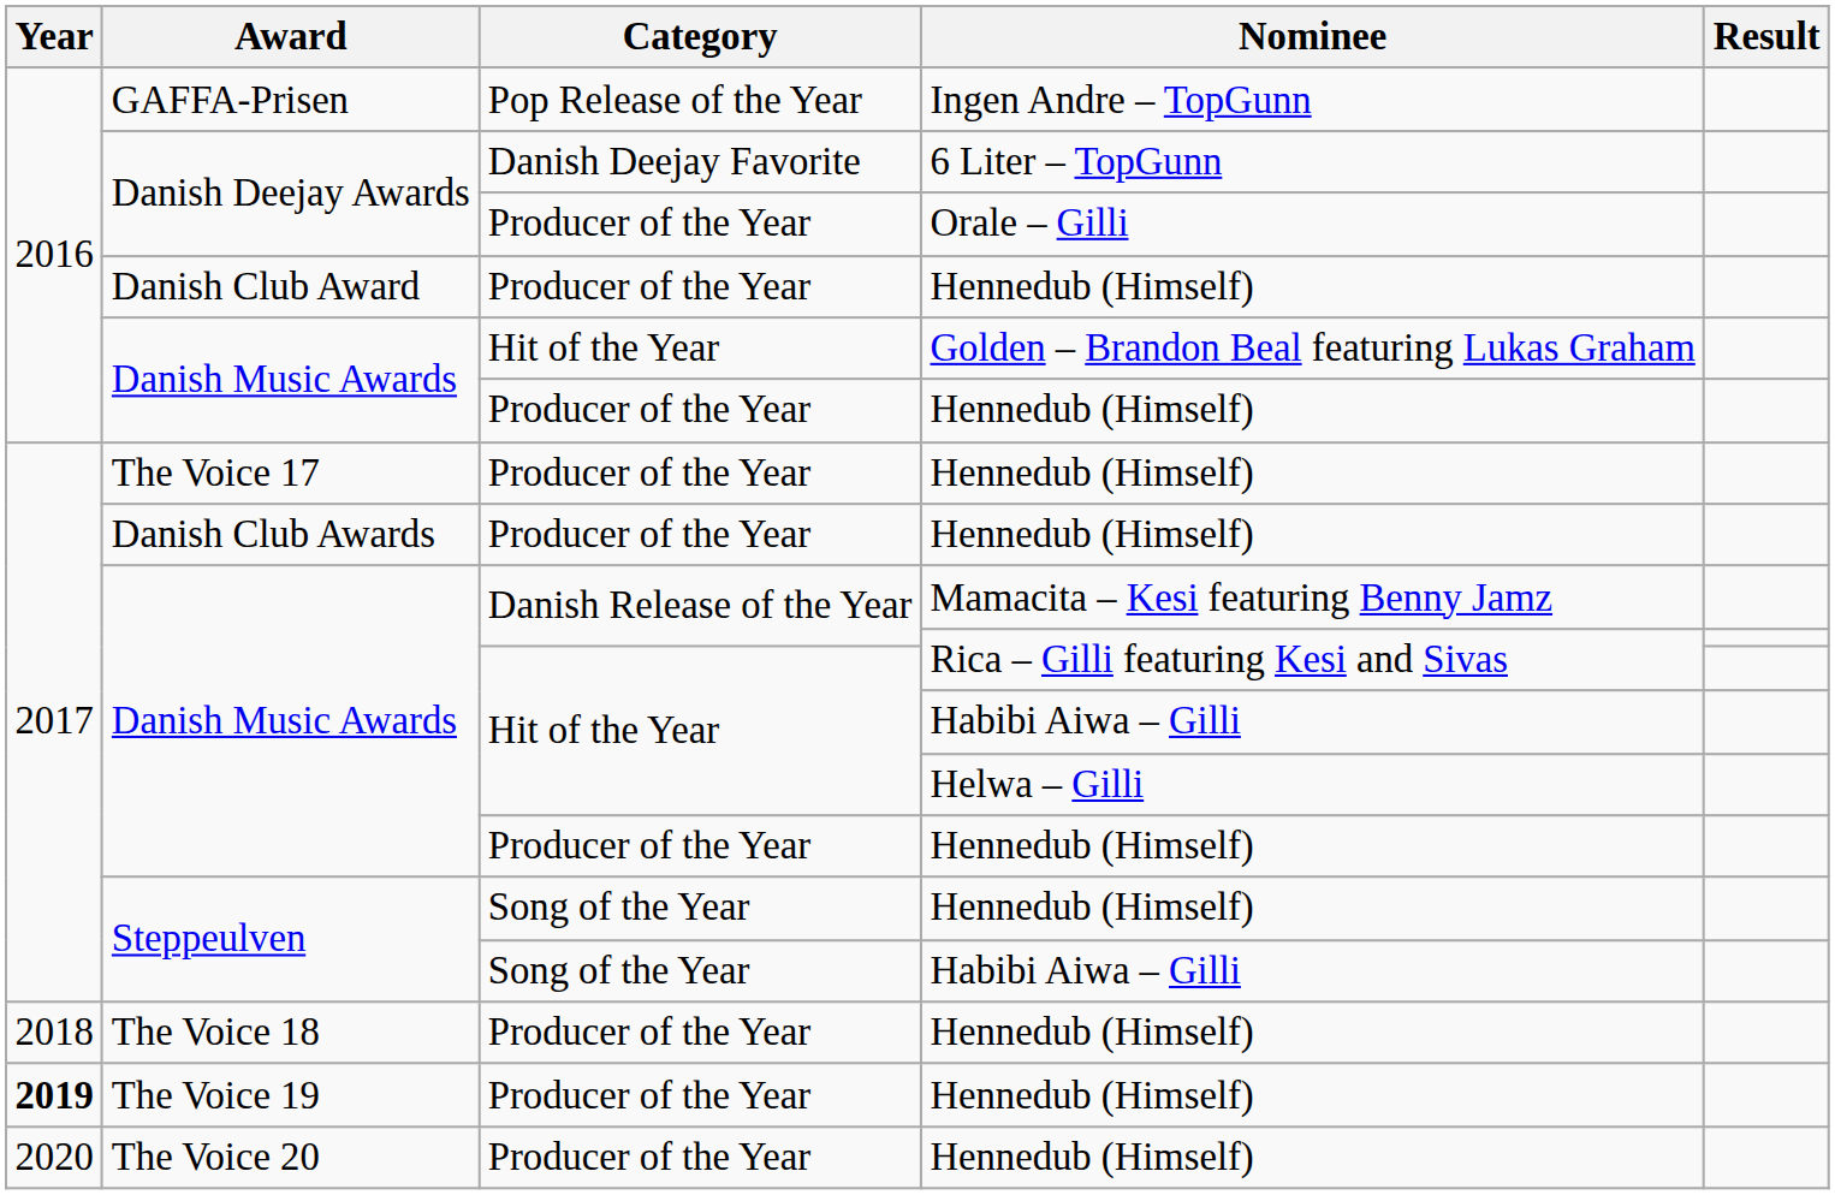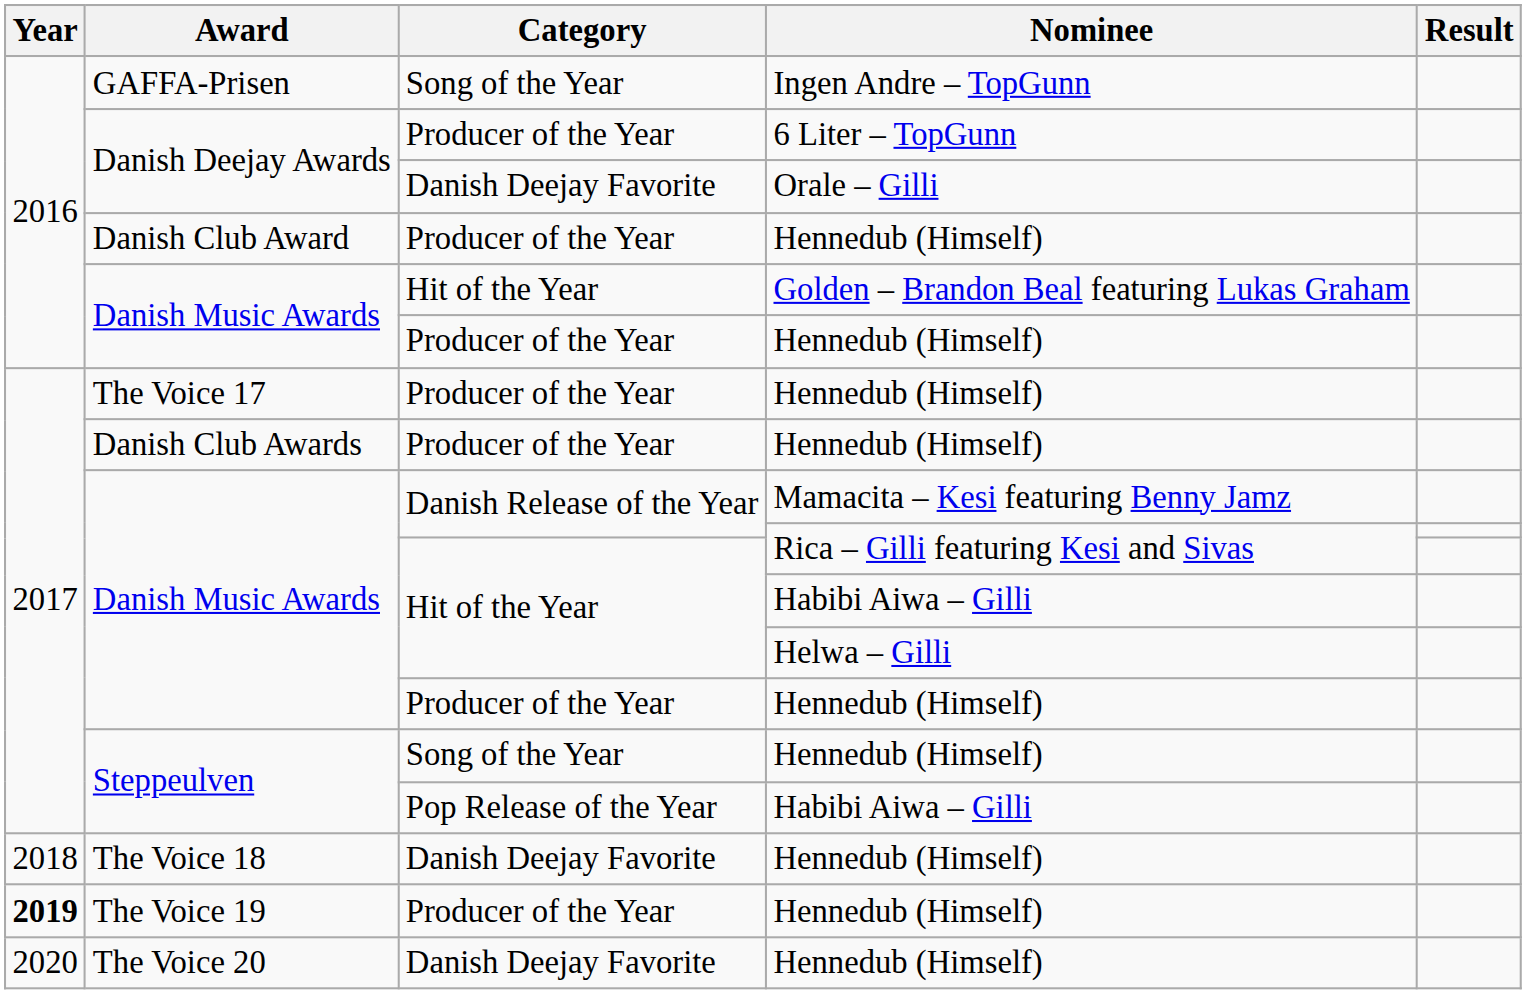GAFFA-Prisen | Category: Pop Release of the Year -> Song of the Year
Danish Deejay Awards / 6 Liter – TopGunn | Category: Danish Deejay Favorite -> Producer of the Year
Danish Deejay Awards / Orale – Gilli | Category: Producer of the Year -> Danish Deejay Favorite
Steppeulven / Habibi Aiwa – Gilli | Category: Song of the Year -> Pop Release of the Year
The Voice 18 | Category: Producer of the Year -> Danish Deejay Favorite
The Voice 20 | Category: Producer of the Year -> Danish Deejay Favorite
